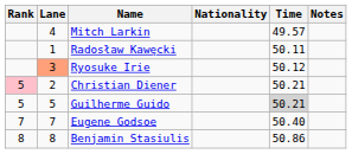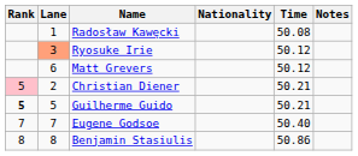- row: 4 | Mitch Larkin | 49.57
Radosław Kawęcki | Time: 50.11 -> 50.08
+ row: 6 | Matt Grevers | 50.12
Guilherme Guido | Rank: normal -> bold
Guilherme Guido | Time: lightgrey background -> no background
